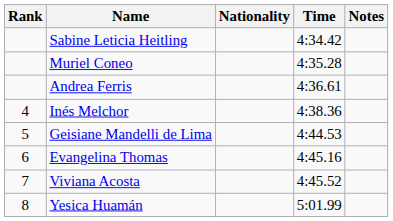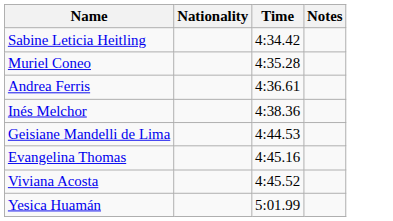- column: Rank | 4 | 5 | 6 | 7 | 8
